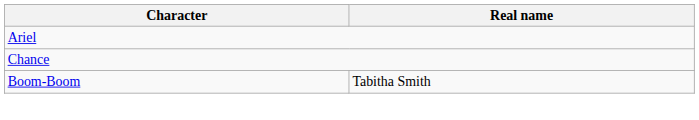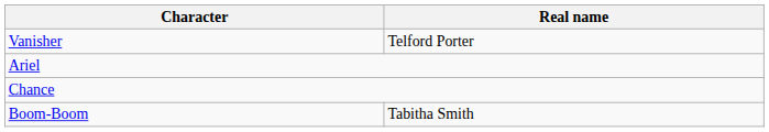+ row: Vanisher | Telford Porter
